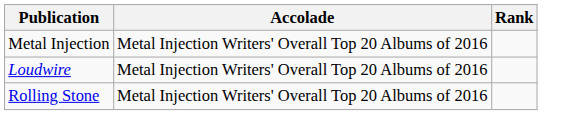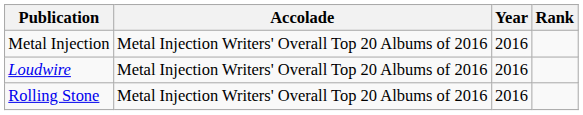+ column: Year | 2016 | 2016 | 2016
